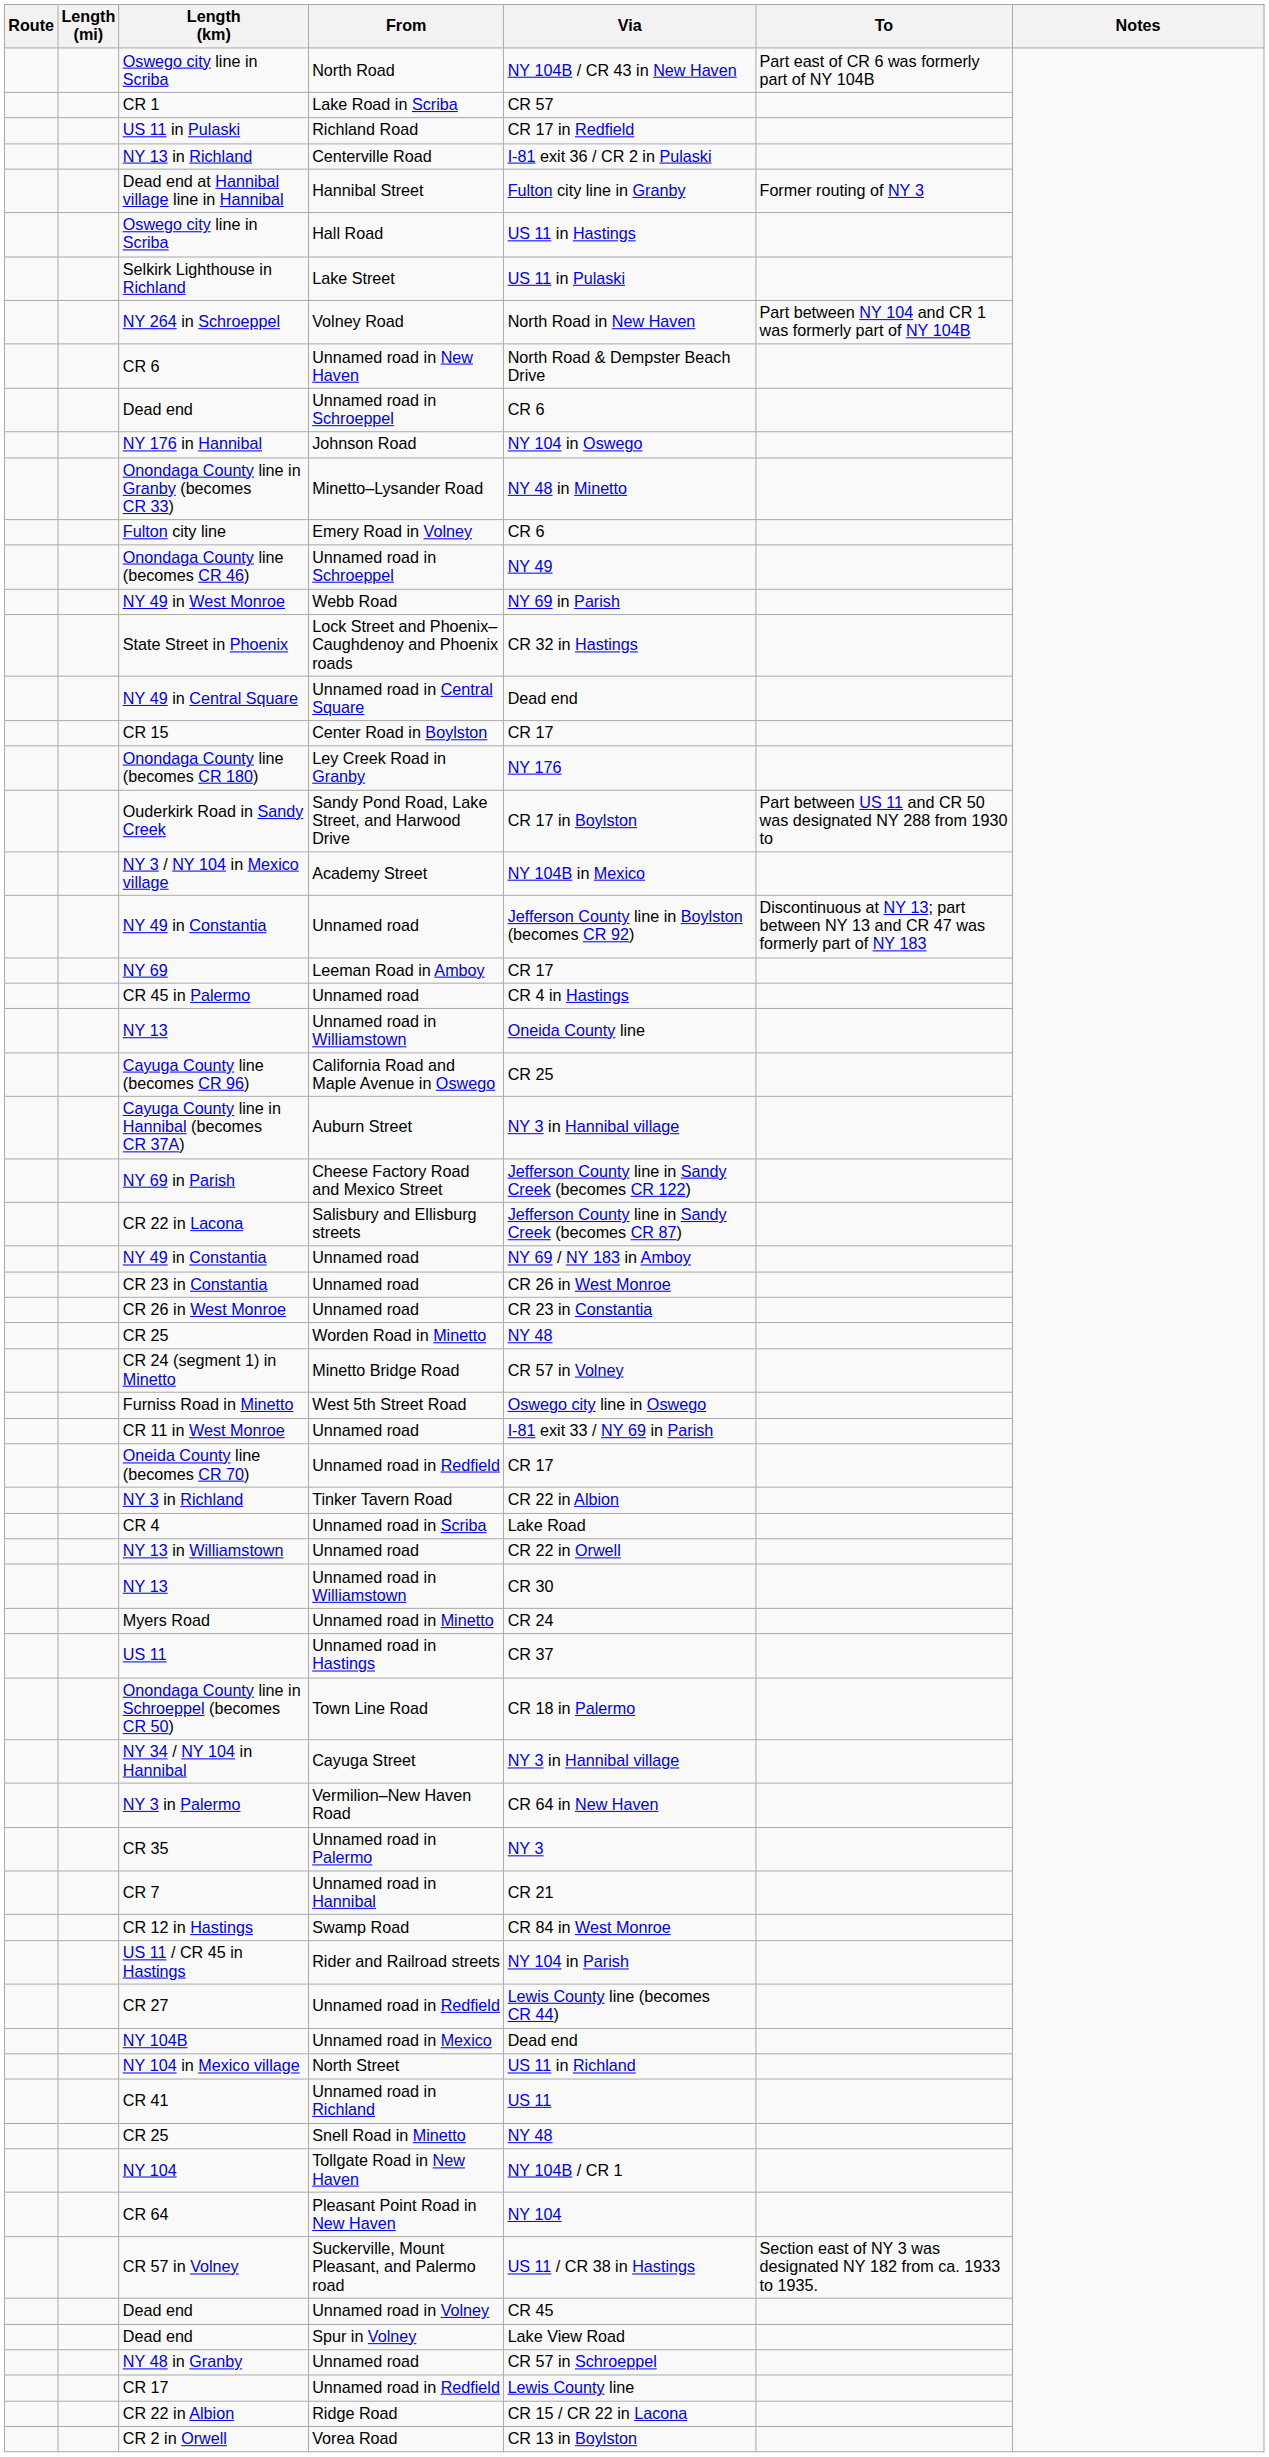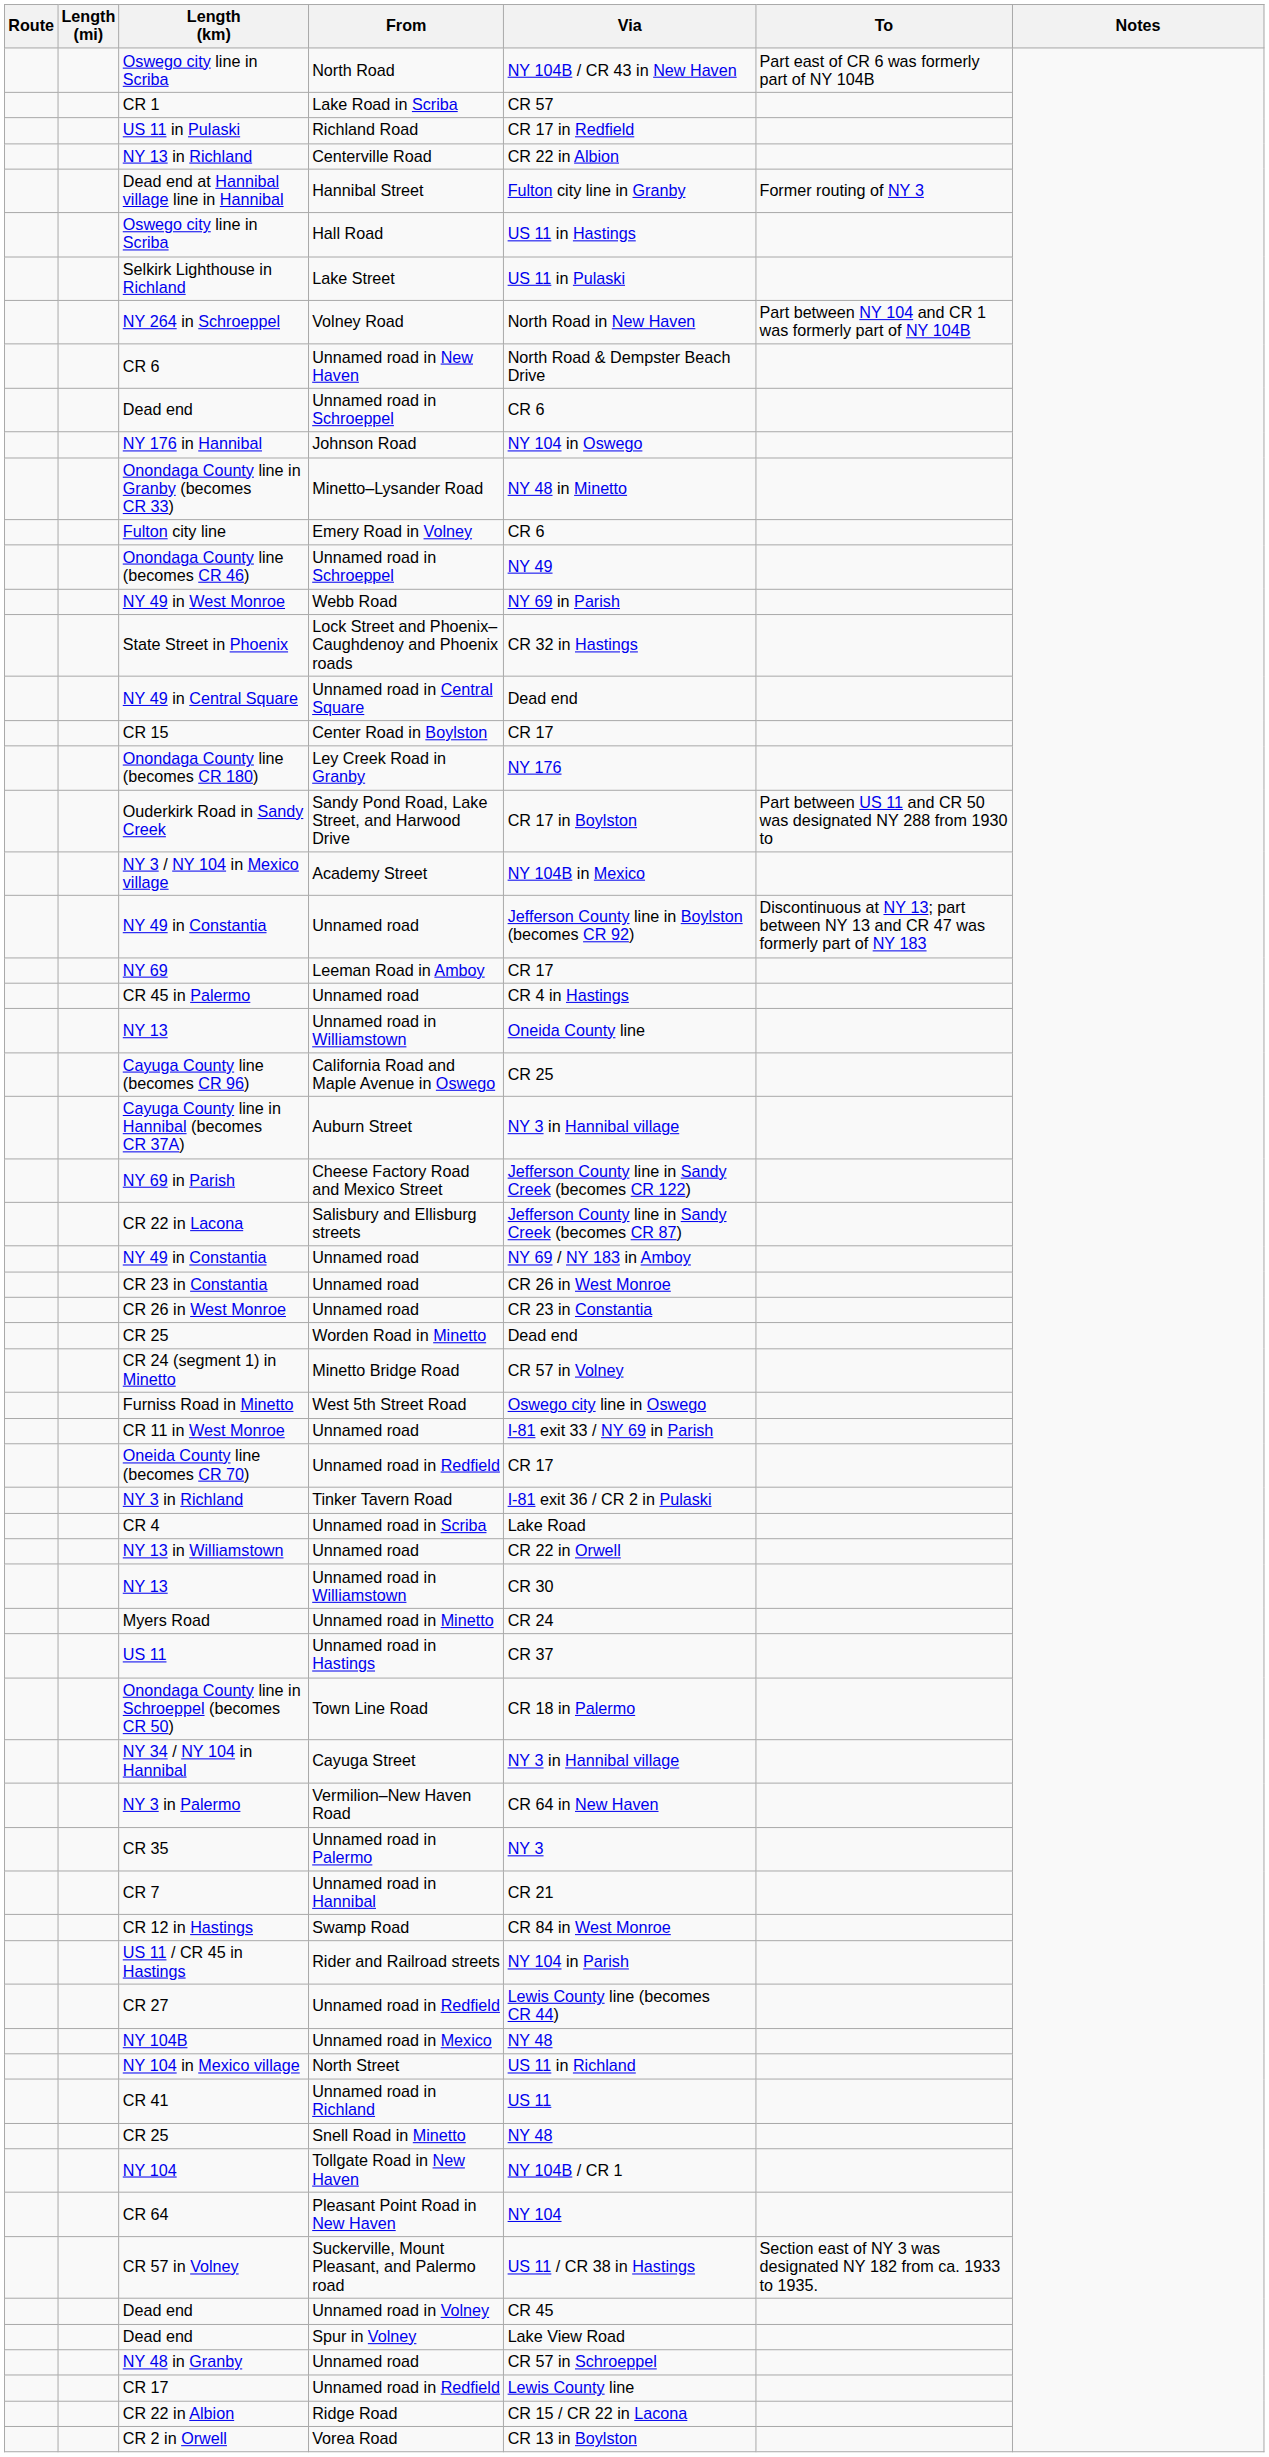NY 13 in Richland | Via: I-81 exit 36 / CR 2 in Pulaski -> CR 22 in Albion
CR 25 / Worden Road in Minetto | Via: NY 48 -> Dead end
NY 3 in Richland | Via: CR 22 in Albion -> I-81 exit 36 / CR 2 in Pulaski
NY 104B | Via: Dead end -> NY 48
